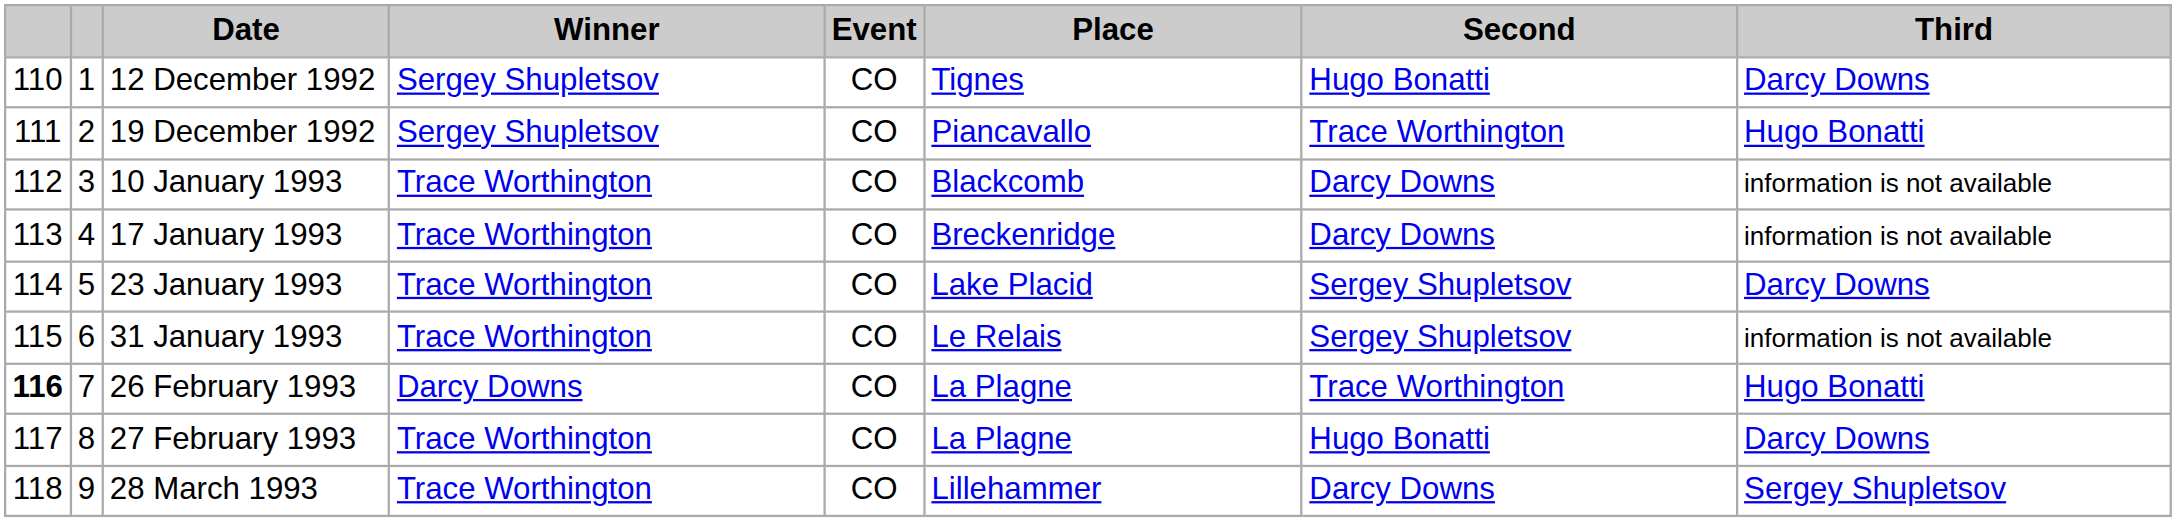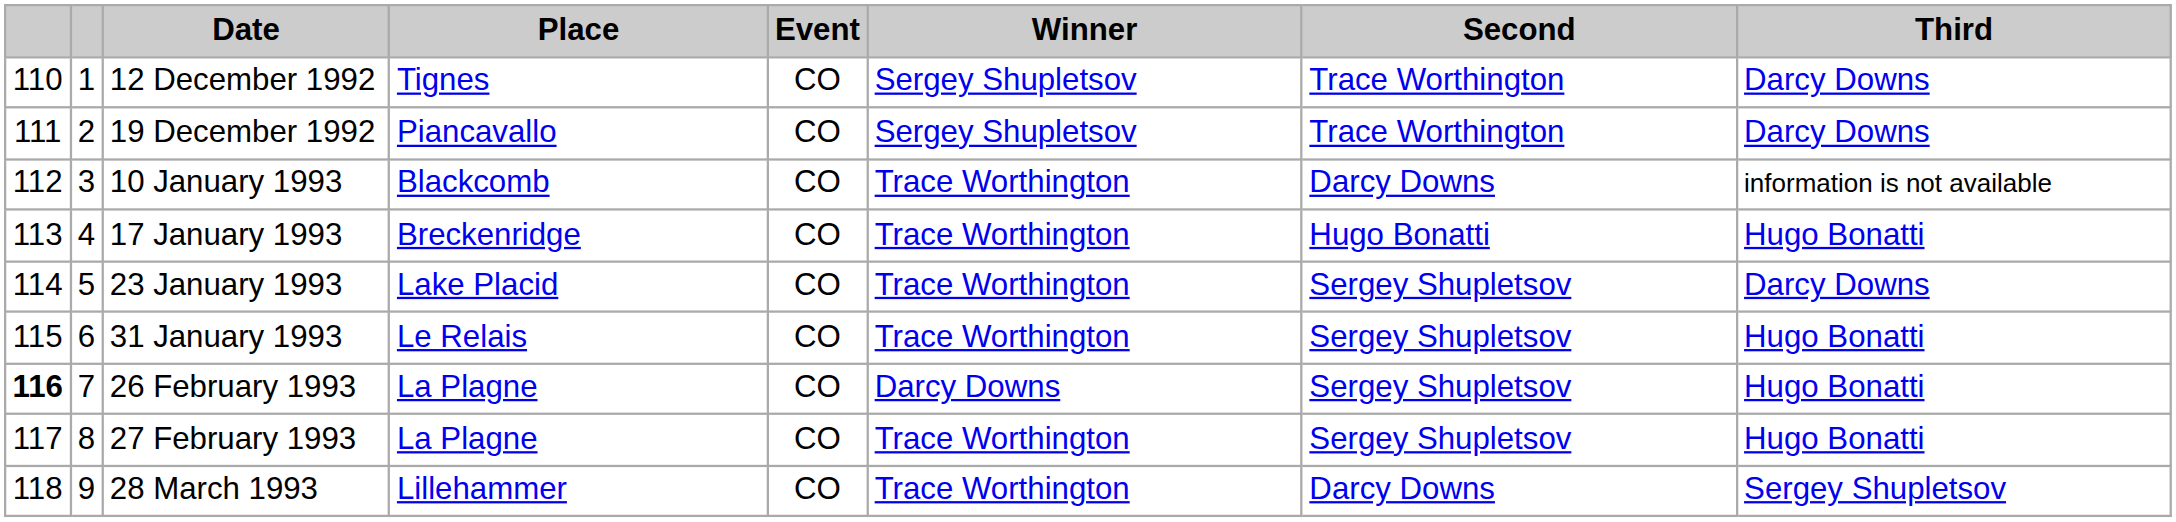columns swapped: Place <-> Winner
12 December 1992 | Second: Hugo Bonatti -> Trace Worthington
19 December 1992 | Third: Hugo Bonatti -> Darcy Downs
17 January 1993 | Second: Darcy Downs -> Hugo Bonatti
17 January 1993 | Third: information is not available -> Hugo Bonatti
31 January 1993 | Third: information is not available -> Hugo Bonatti
26 February 1993 | Second: Trace Worthington -> Sergey Shupletsov
27 February 1993 | Second: Hugo Bonatti -> Sergey Shupletsov
27 February 1993 | Third: Darcy Downs -> Hugo Bonatti
